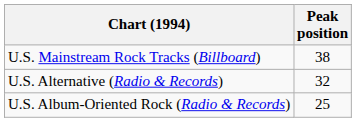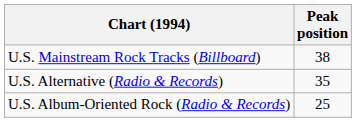U.S. Alternative (Radio & Records) | Peak position: 32 -> 35
